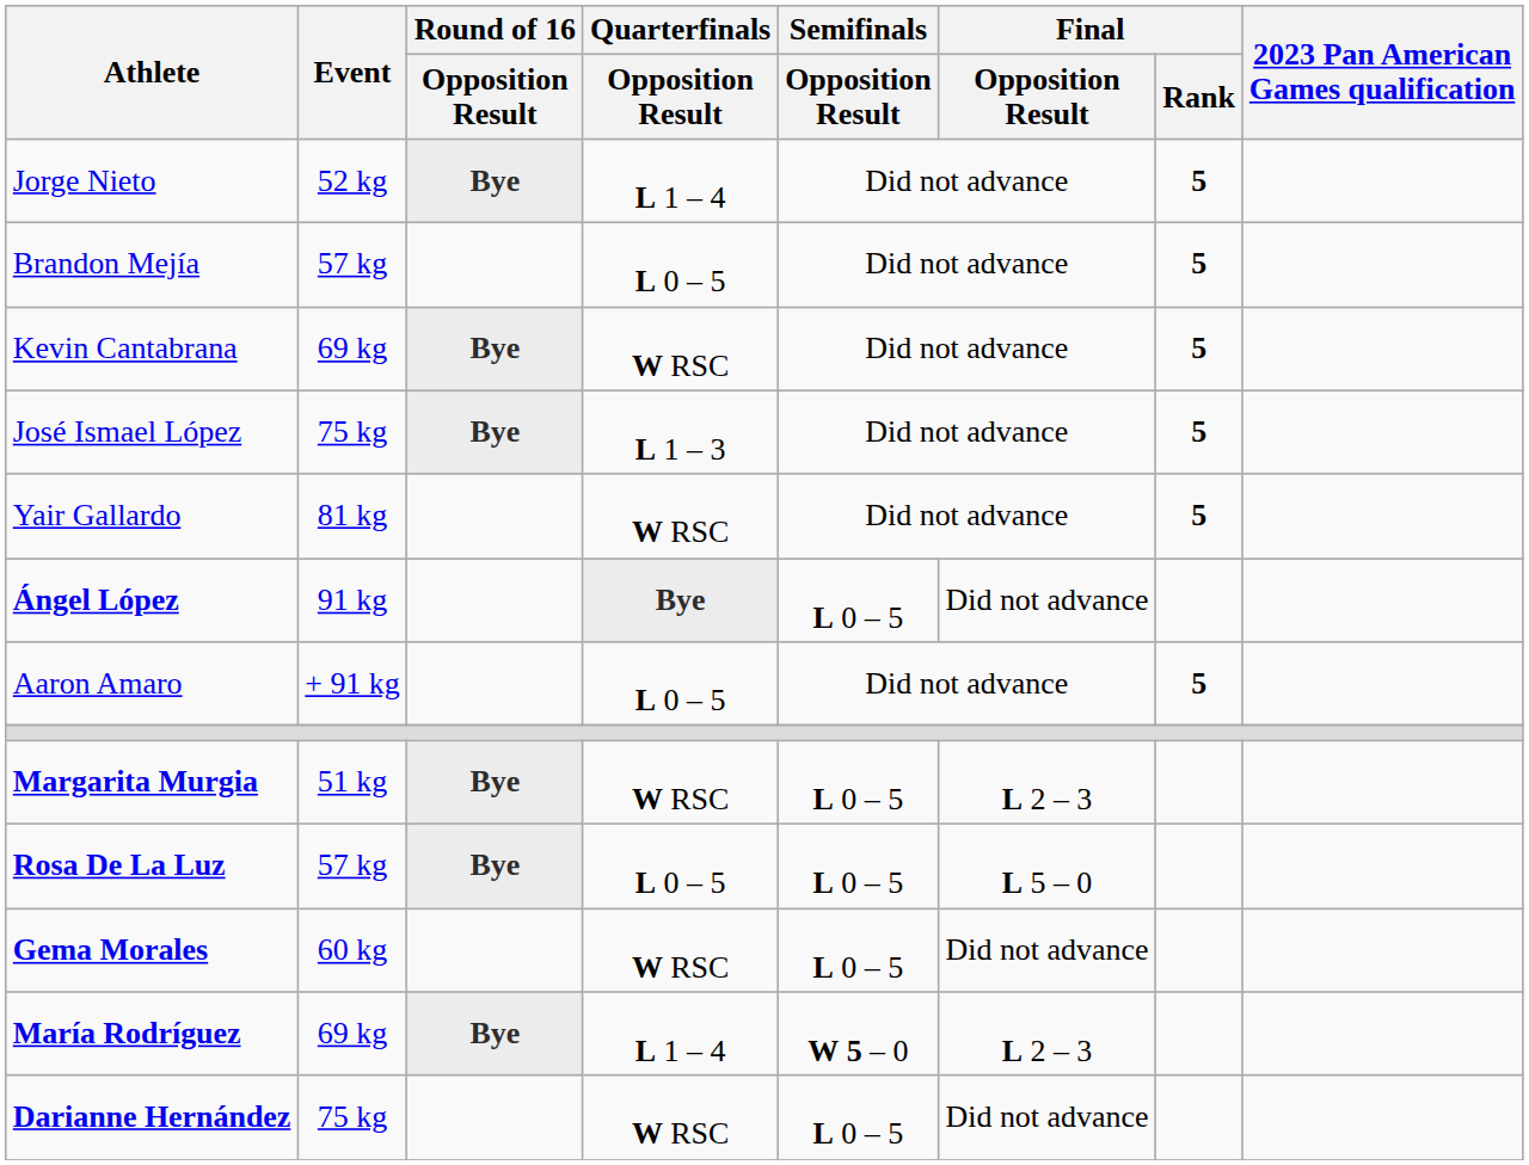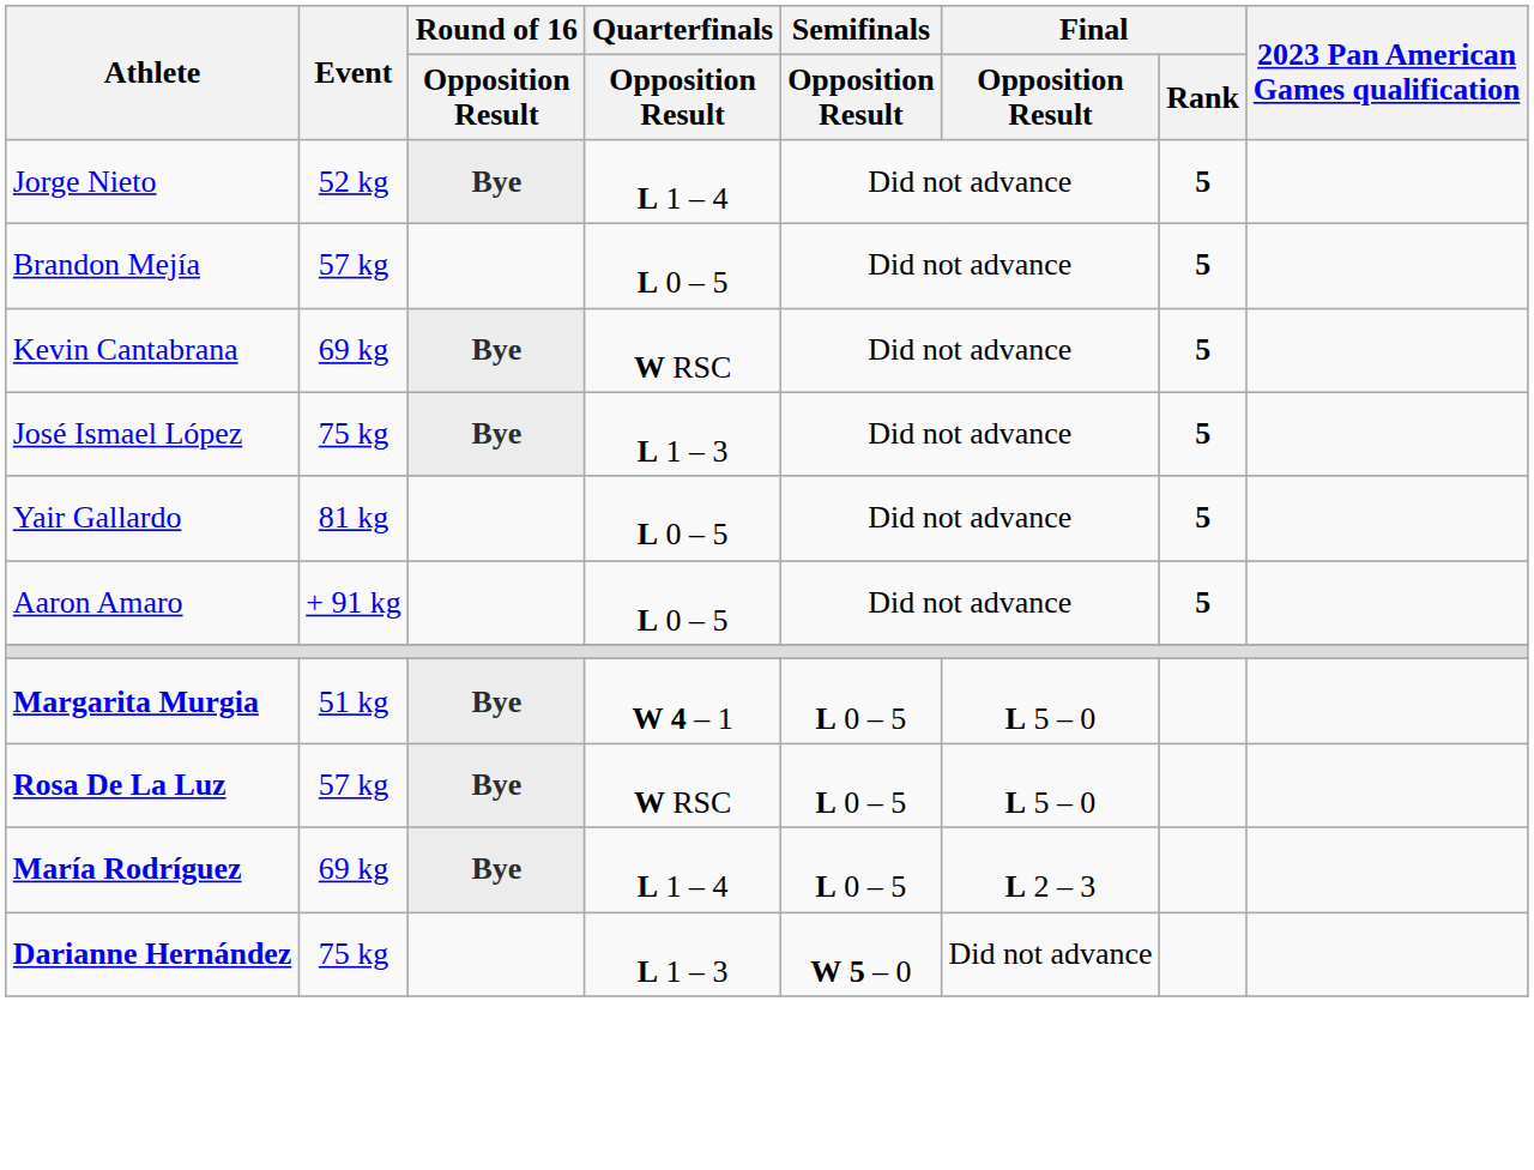Yair Gallardo | Quarterfinals / Opposition Result: W RSC -> L 0 – 5
- row: Ángel López | 91 kg | Bye | L 0 – 5 | Did not advance
Margarita Murgia | Quarterfinals / Opposition Result: W RSC -> W 4 – 1
Margarita Murgia | Final / Opposition Result: L 2 – 3 -> L 5 – 0
Rosa De La Luz | Quarterfinals / Opposition Result: L 0 – 5 -> W RSC
- row: Gema Morales | 60 kg | W RSC | L 0 – 5 | Did not advance
María Rodríguez | Semifinals / Opposition Result: W 5 – 0 -> L 0 – 5
Darianne Hernández | Quarterfinals / Opposition Result: W RSC -> L 1 – 3
Darianne Hernández | Semifinals / Opposition Result: L 0 – 5 -> W 5 – 0
